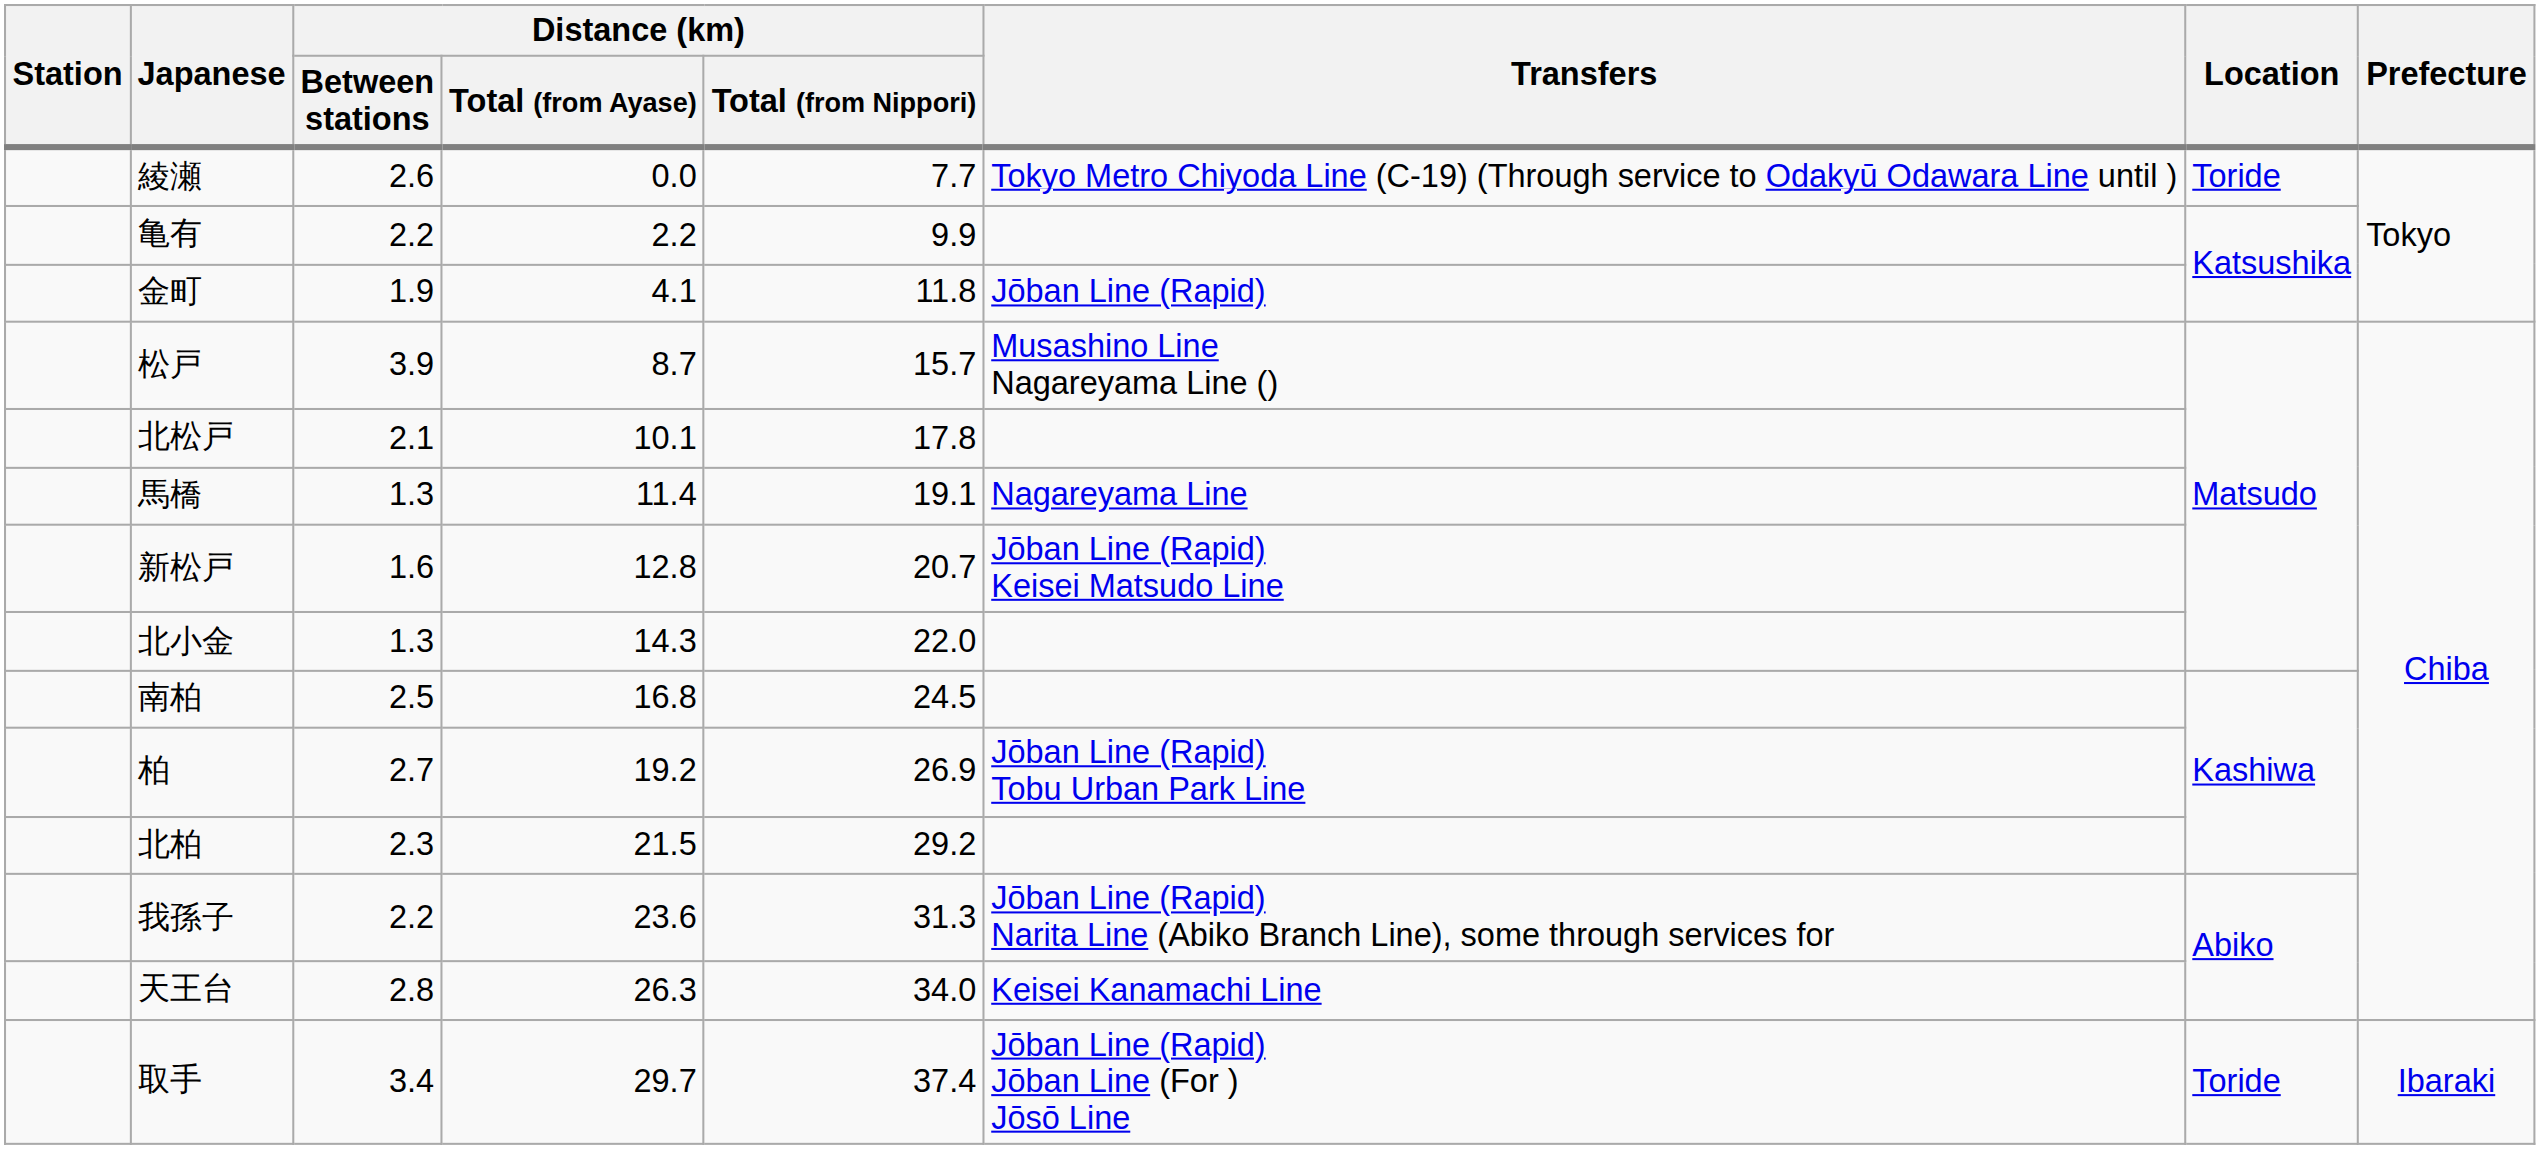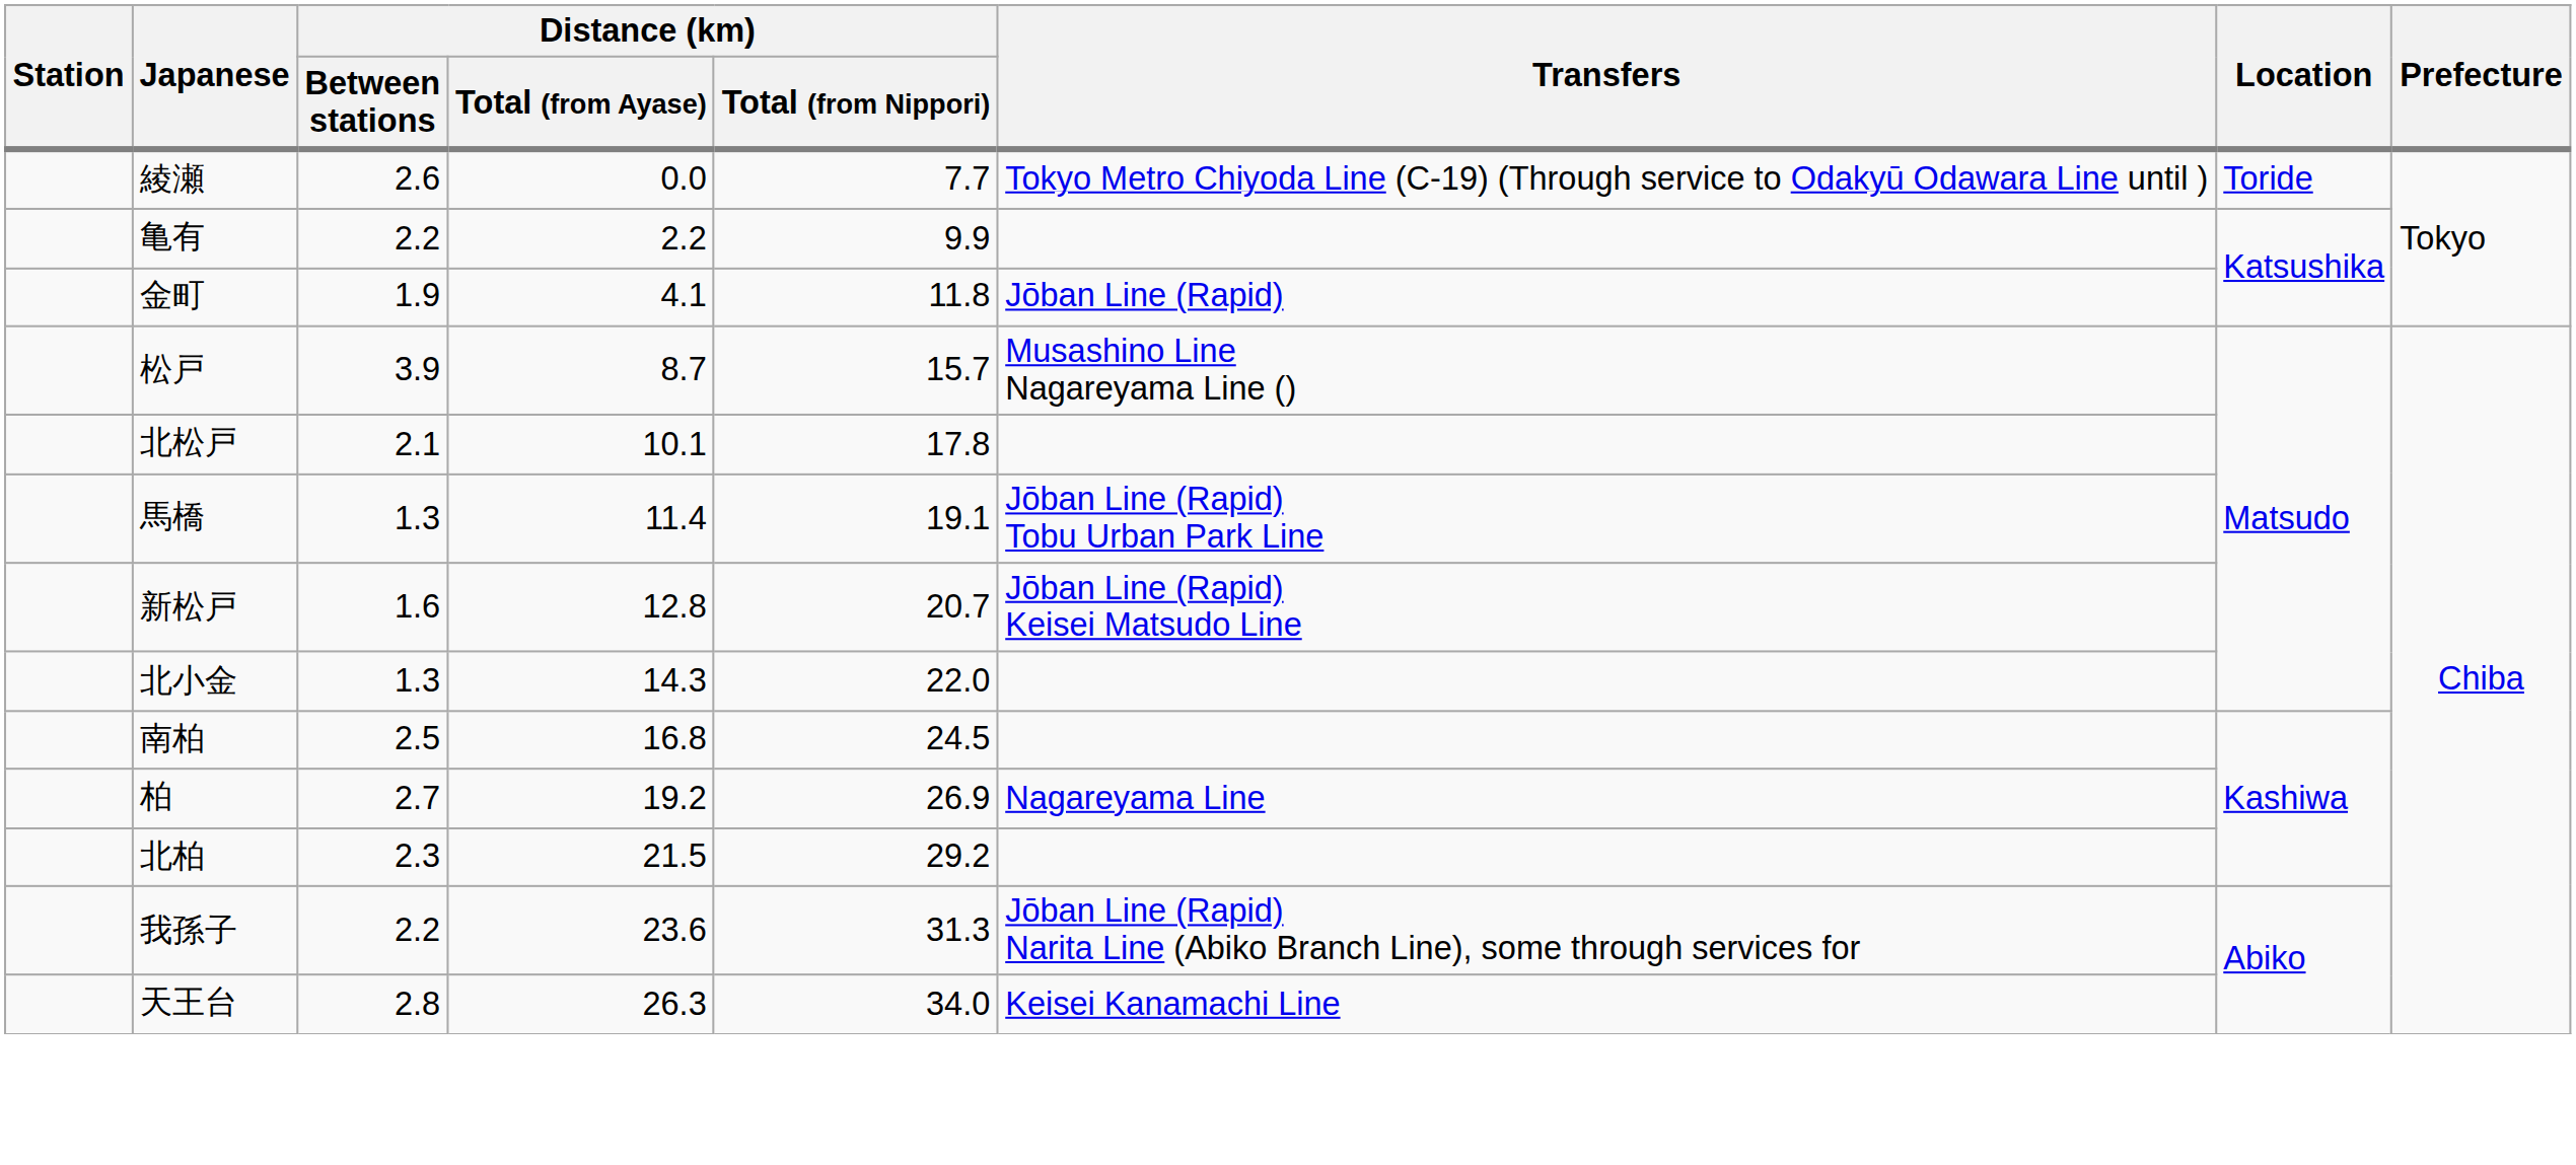馬橋 | Transfers: Nagareyama Line -> Jōban Line (Rapid) Tobu Urban Park Line
柏 | Transfers: Jōban Line (Rapid) Tobu Urban Park Line -> Nagareyama Line
- row: 取手 | 3.4 | 29.7 | 37.4 | Jōban Line (Rapid) Jōban Line (For ) Jōsō Line | Toride | Ibaraki
